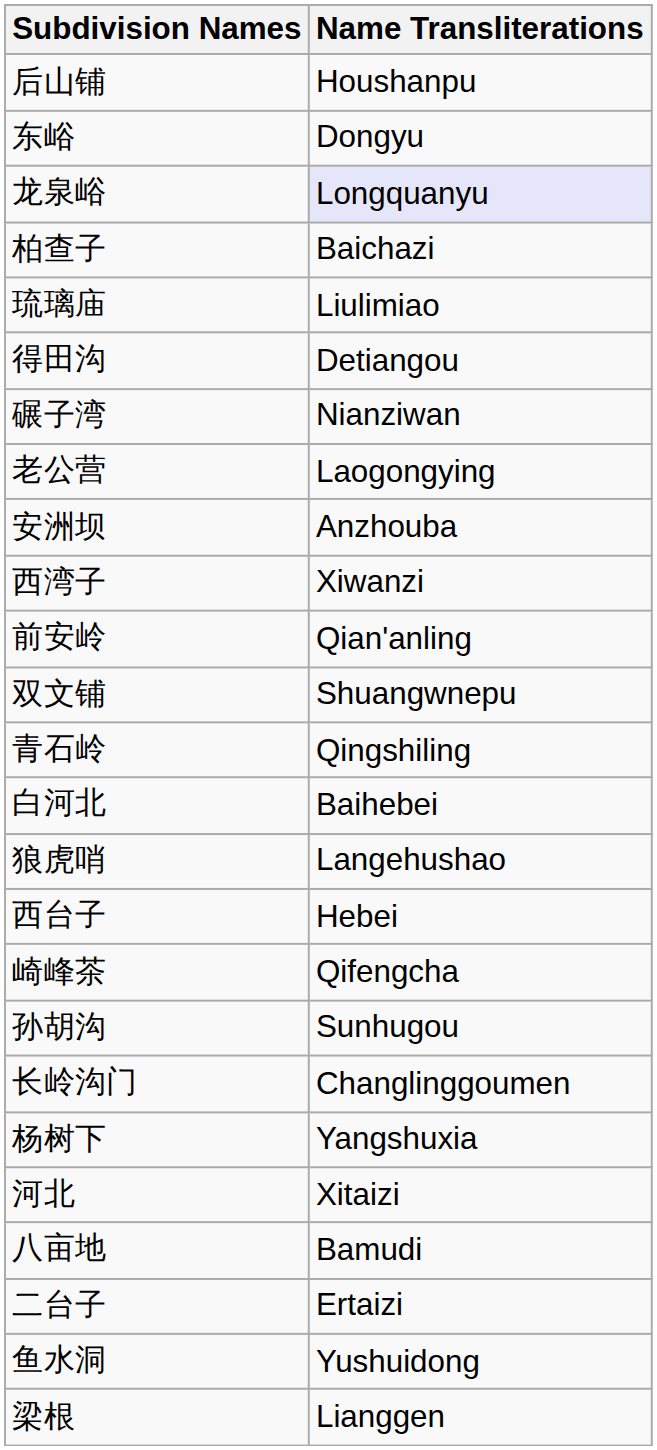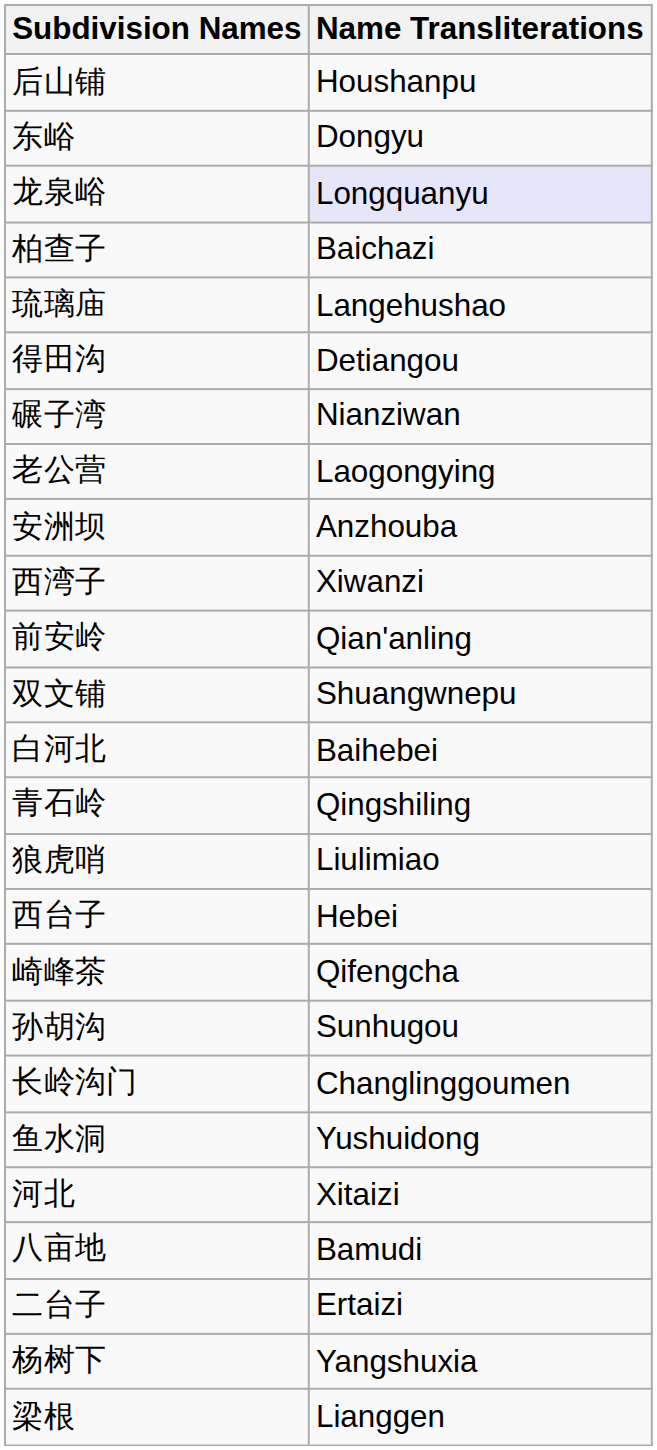琉璃庙 | Name Transliterations: Liulimiao -> Langehushao
rows swapped: 青石岭 <-> 白河北
狼虎哨 | Name Transliterations: Langehushao -> Liulimiao
rows swapped: 鱼水洞 <-> 杨树下
